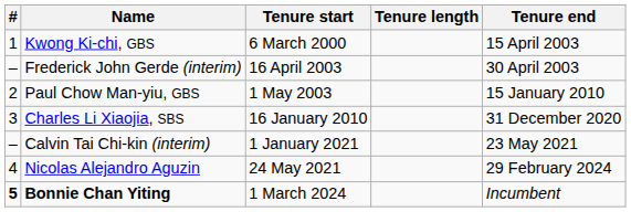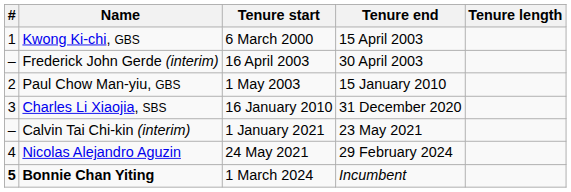columns swapped: Tenure end <-> Tenure length
